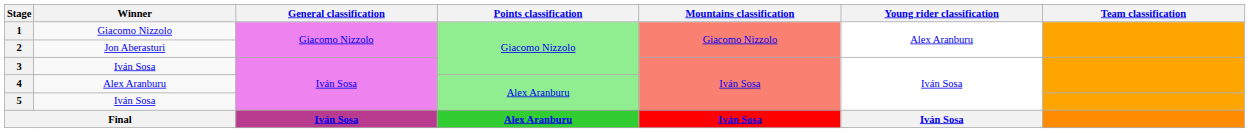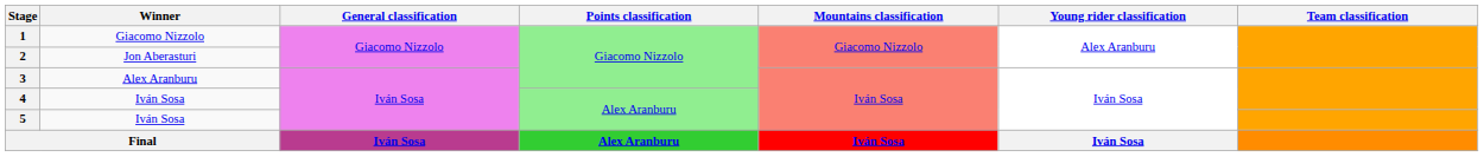3 | Winner: Iván Sosa -> Alex Aranburu
4 | Winner: Alex Aranburu -> Iván Sosa
